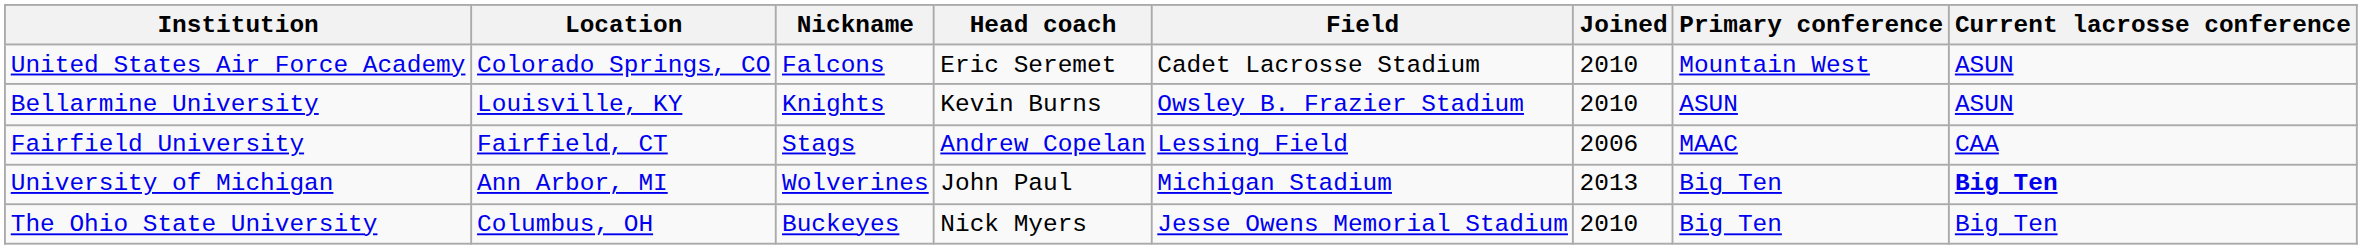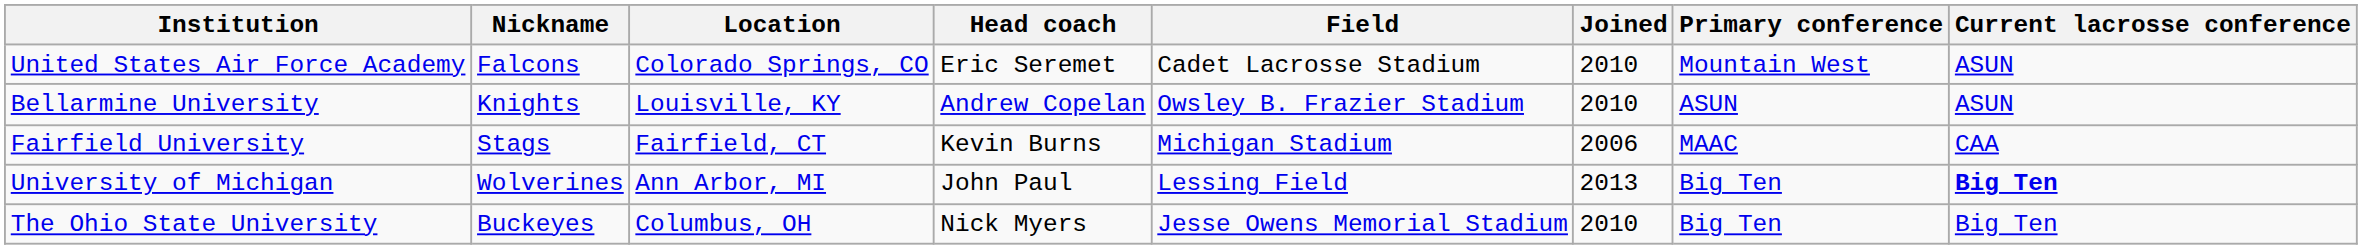columns swapped: Nickname <-> Location
Bellarmine University | Head coach: Kevin Burns -> Andrew Copelan
Fairfield University | Head coach: Andrew Copelan -> Kevin Burns
Fairfield University | Field: Lessing Field -> Michigan Stadium
University of Michigan | Field: Michigan Stadium -> Lessing Field
